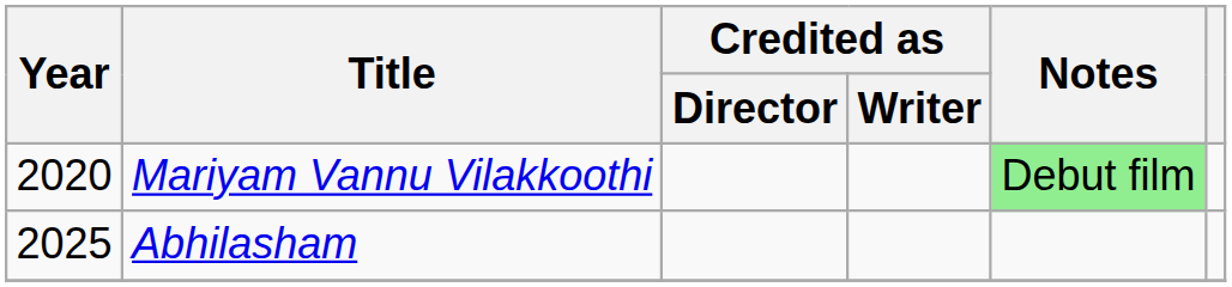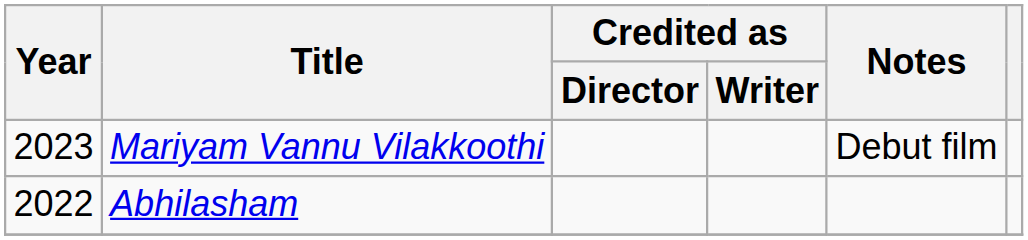Mariyam Vannu Vilakkoothi | Year: 2020 -> 2023
Mariyam Vannu Vilakkoothi | Notes: lightgreen background -> no background
Abhilasham | Year: 2025 -> 2022
